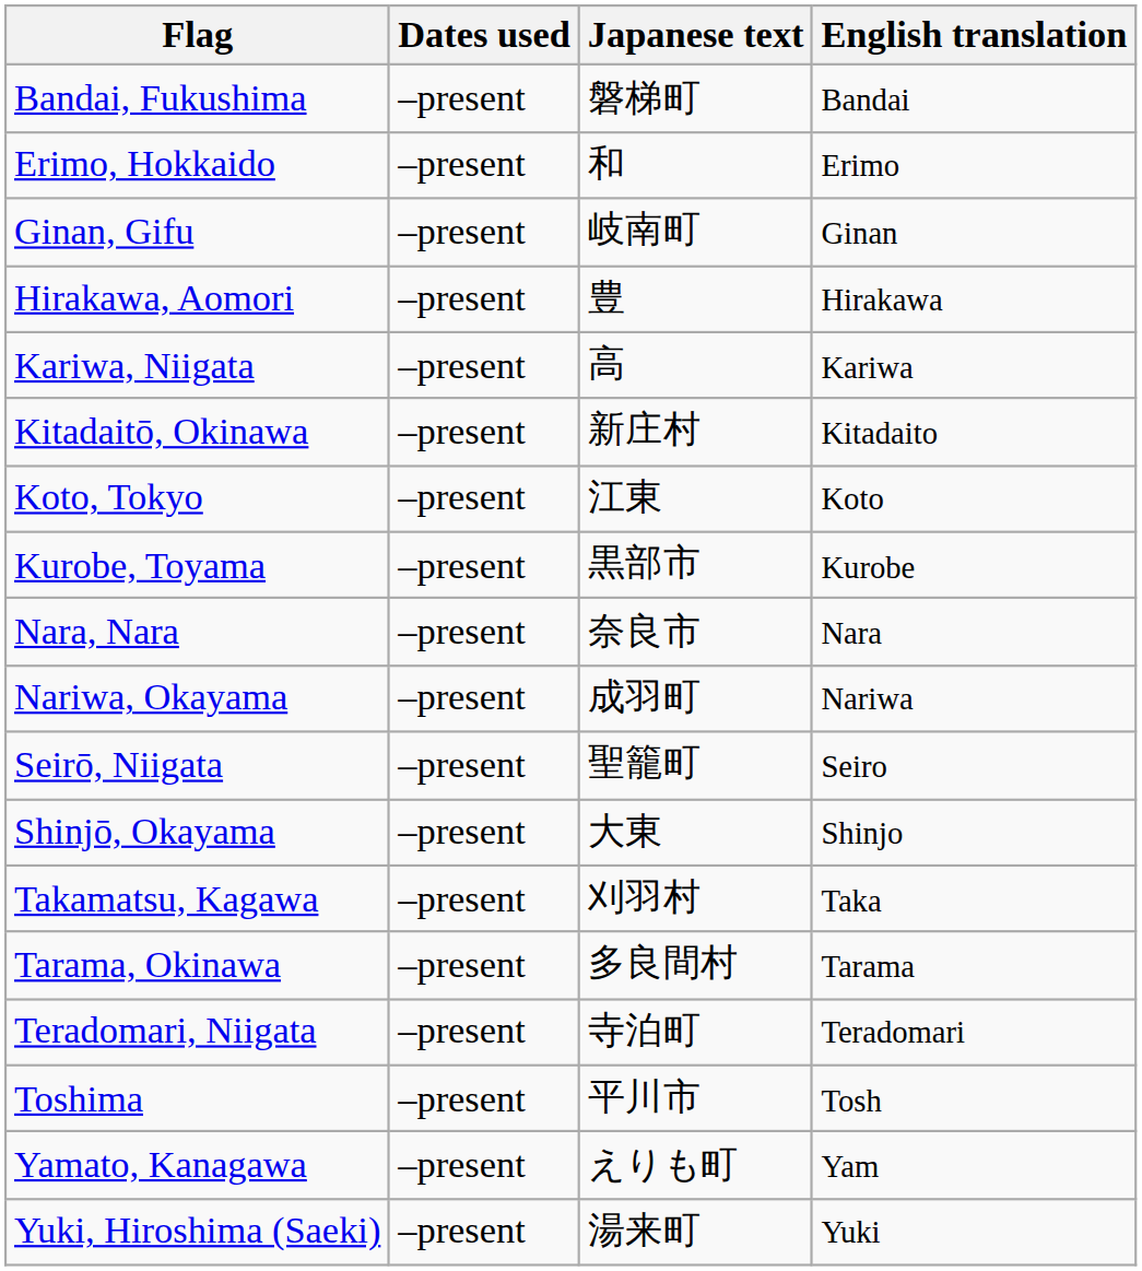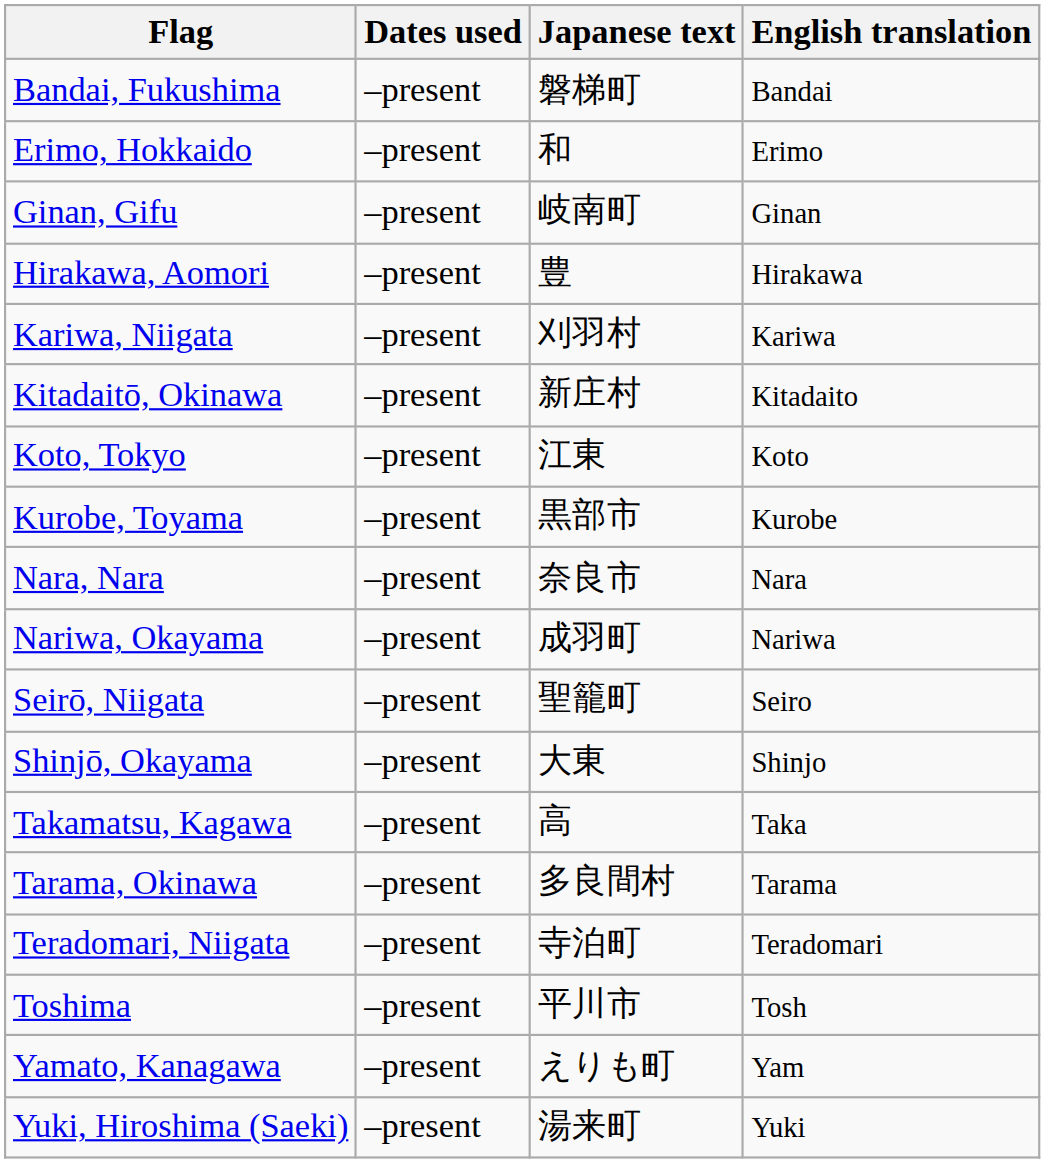Kariwa, Niigata | Japanese text: 高 -> 刈羽村
Takamatsu, Kagawa | Japanese text: 刈羽村 -> 高
